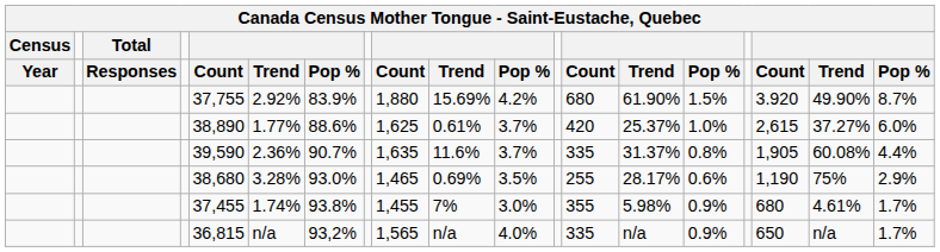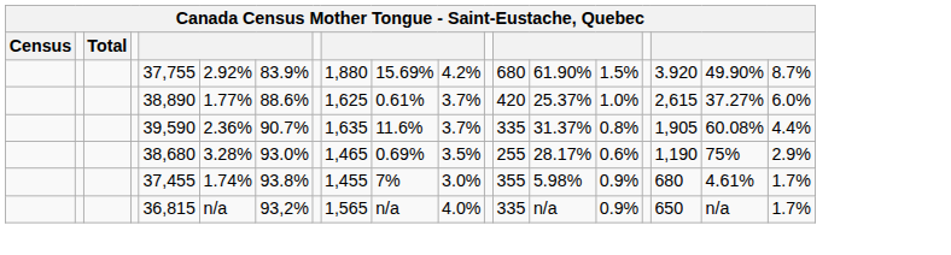- row: Year | Responses | Count | Trend | Pop % | Count | Trend | Pop % | Count | Trend | Pop % | Count | Trend | Pop %
